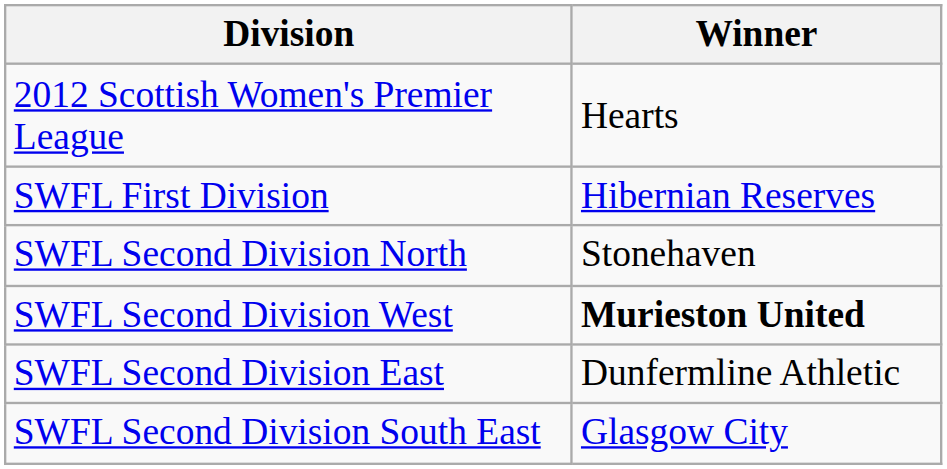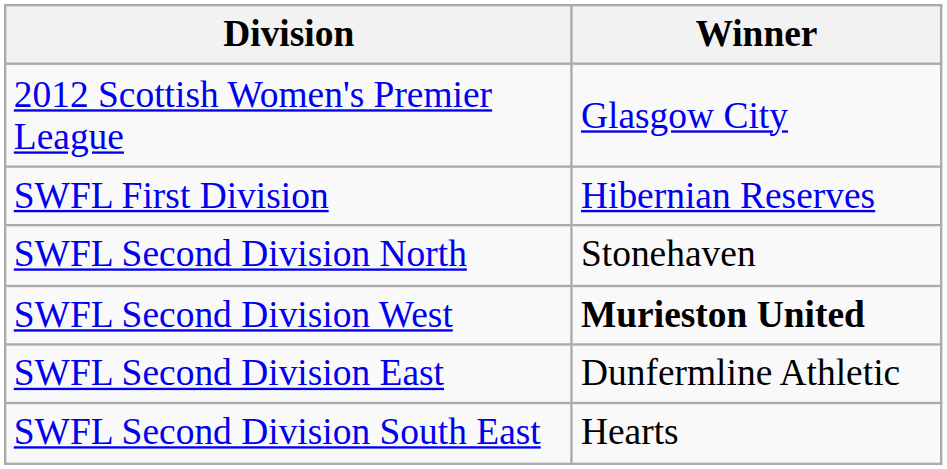2012 Scottish Women's Premier League | Winner: Hearts -> Glasgow City
SWFL Second Division South East | Winner: Glasgow City -> Hearts
